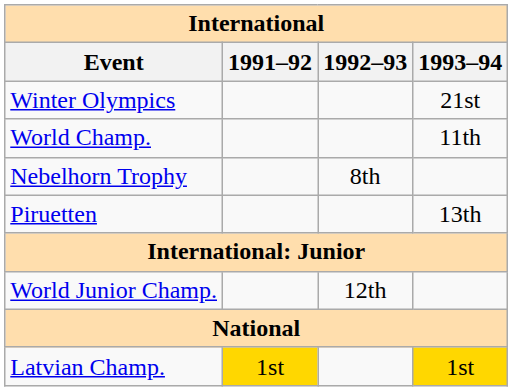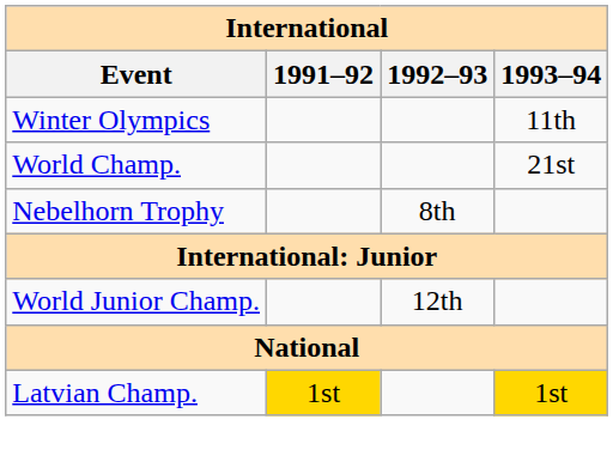Winter Olympics | 1993–94: 21st -> 11th
World Champ. | 1993–94: 11th -> 21st
- row: Piruetten | 13th
